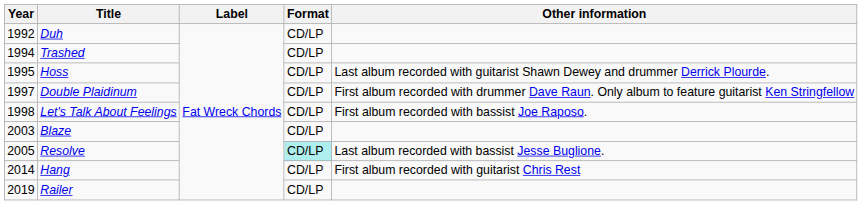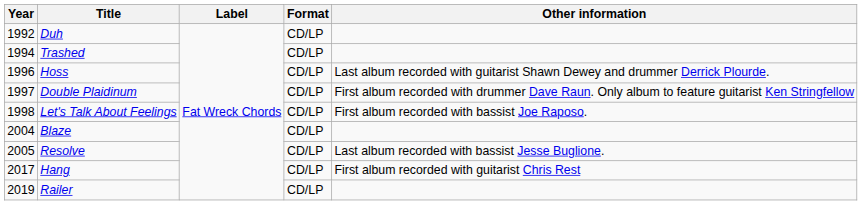Hoss | Year: 1995 -> 1996
Blaze | Year: 2003 -> 2004
Resolve | Format: paleturquoise background -> no background
Hang | Year: 2014 -> 2017
